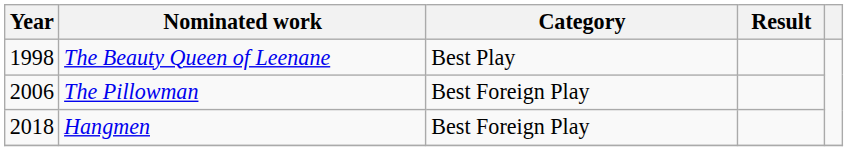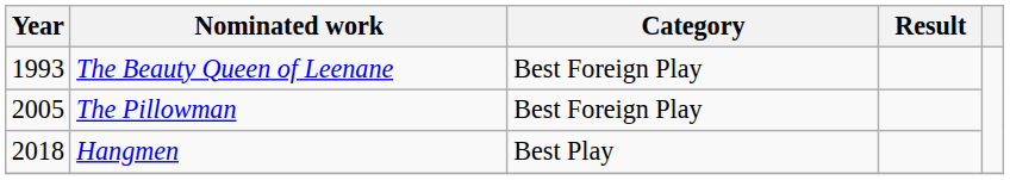The Beauty Queen of Leenane | Year: 1998 -> 1993
The Beauty Queen of Leenane | Category: Best Play -> Best Foreign Play
The Pillowman | Year: 2006 -> 2005
Hangmen | Category: Best Foreign Play -> Best Play
